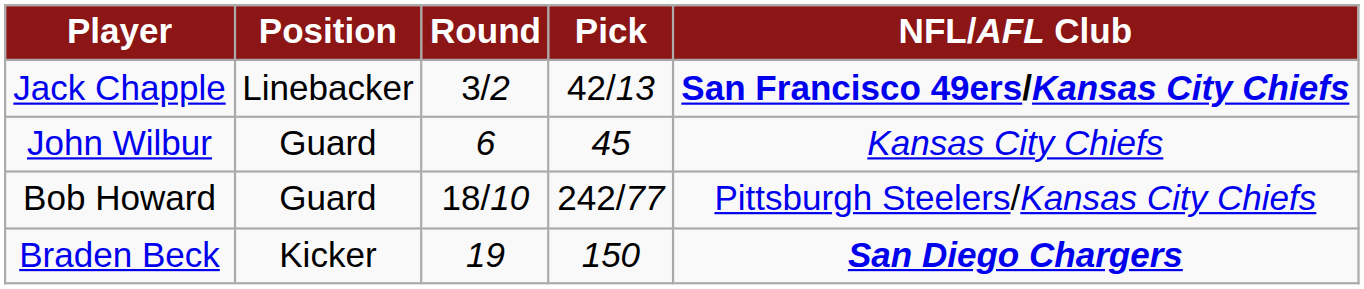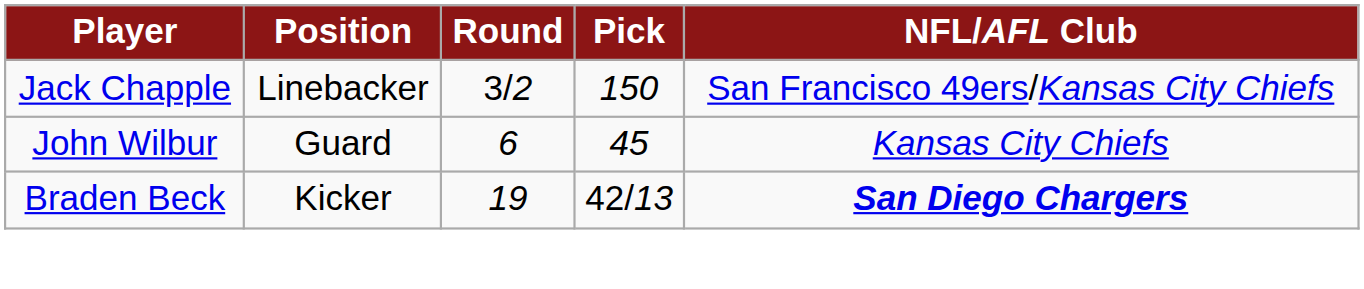Jack Chapple | Pick: 42/13 -> 150
Jack Chapple | NFL/AFL Club: bold -> normal
- row: Bob Howard | Guard | 18/10 | 242/77 | Pittsburgh Steelers/Kansas City Chiefs
Braden Beck | Pick: 150 -> 42/13
